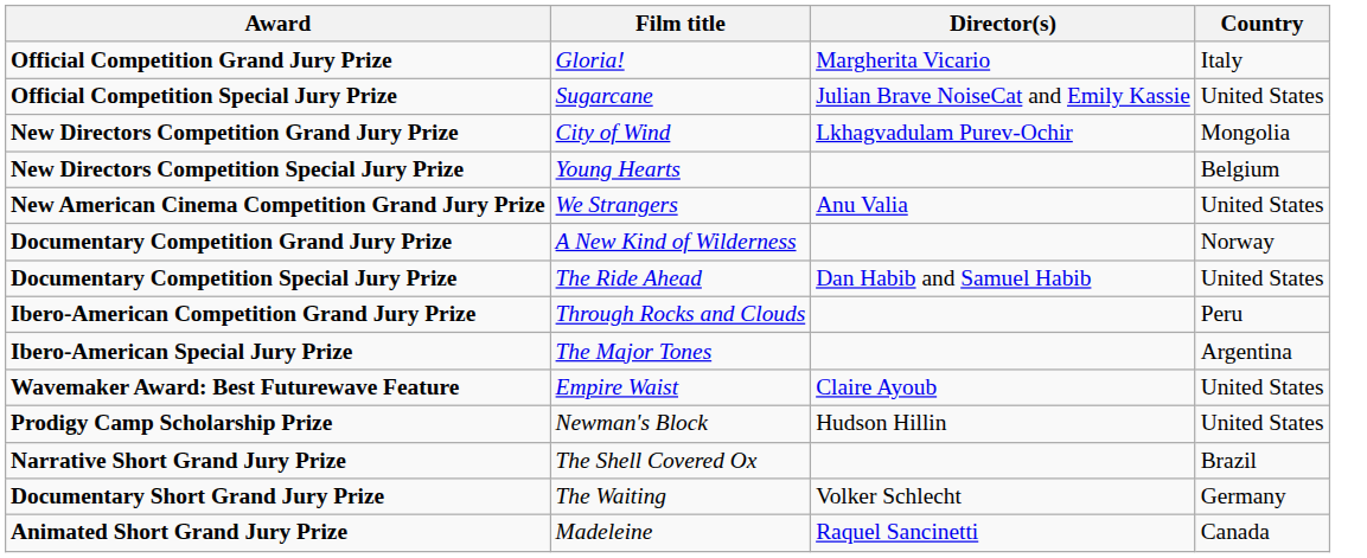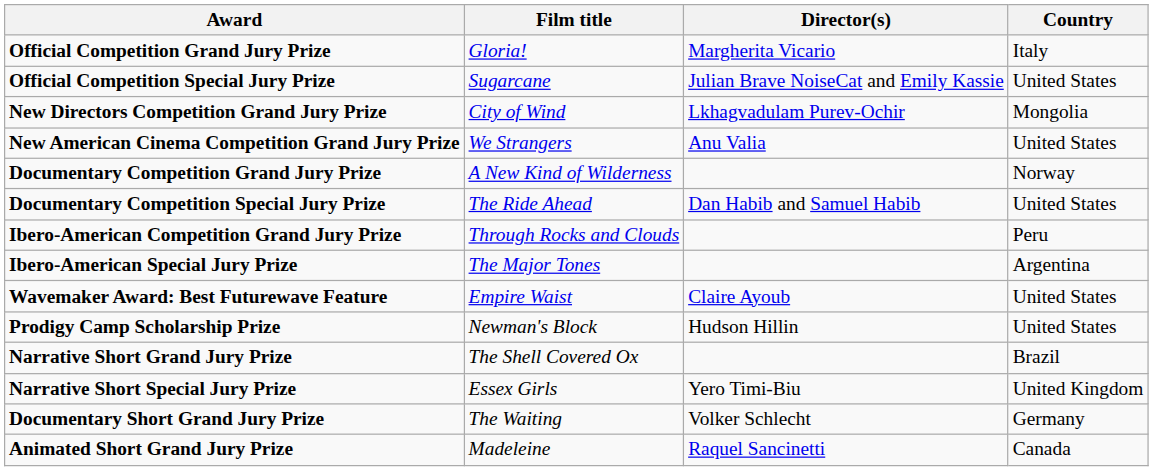- row: New Directors Competition Special Jury Prize | Young Hearts | Belgium
+ row: Narrative Short Special Jury Prize | Essex Girls | Yero Timi-Biu | United Kingdom
